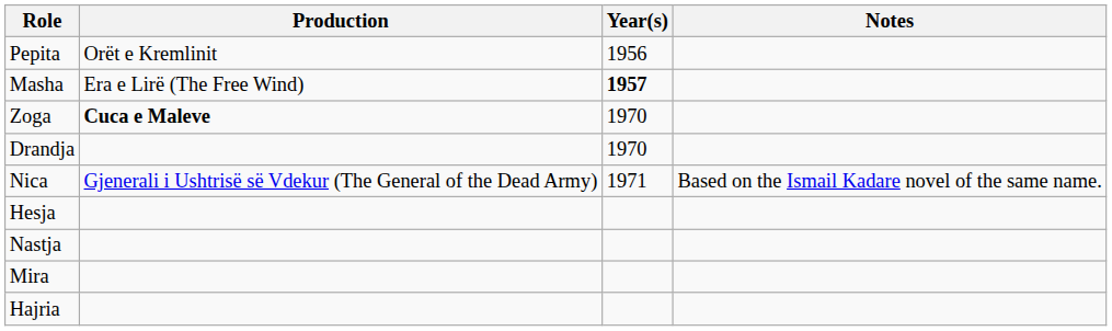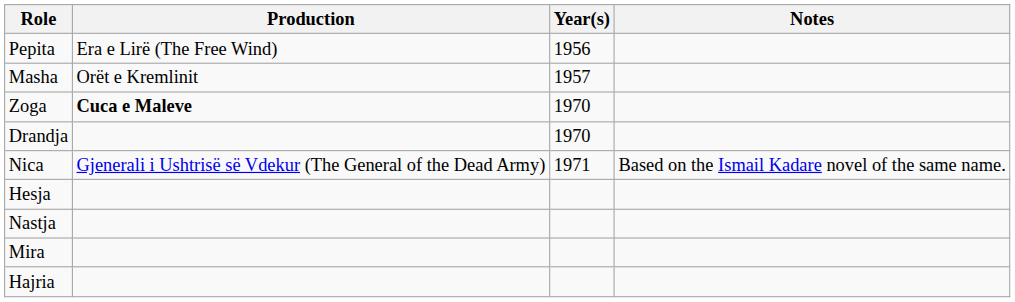Pepita | Production: Orët e Kremlinit -> Era e Lirë (The Free Wind)
Masha | Production: Era e Lirë (The Free Wind) -> Orët e Kremlinit
Masha | Year(s): bold -> normal
